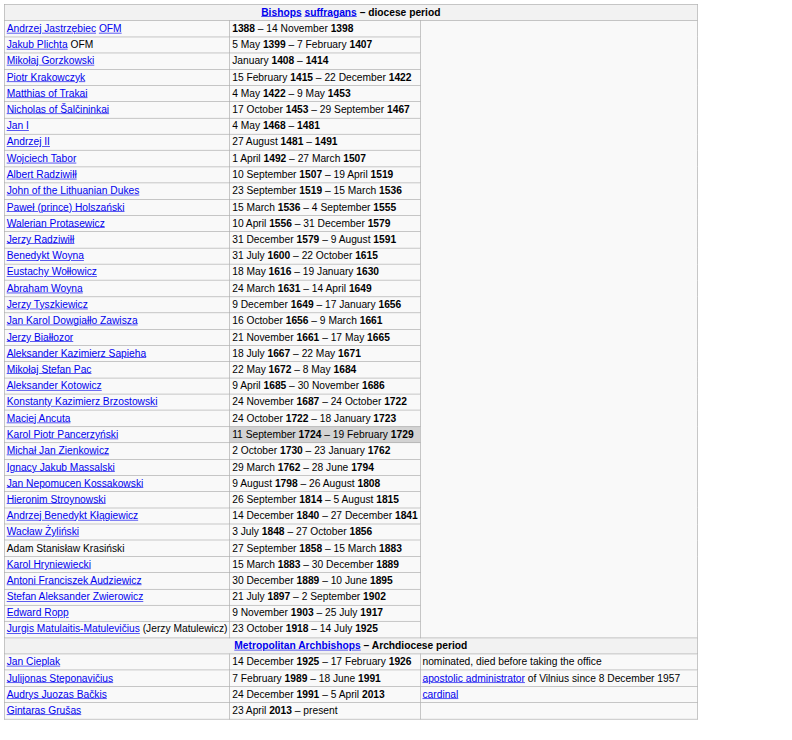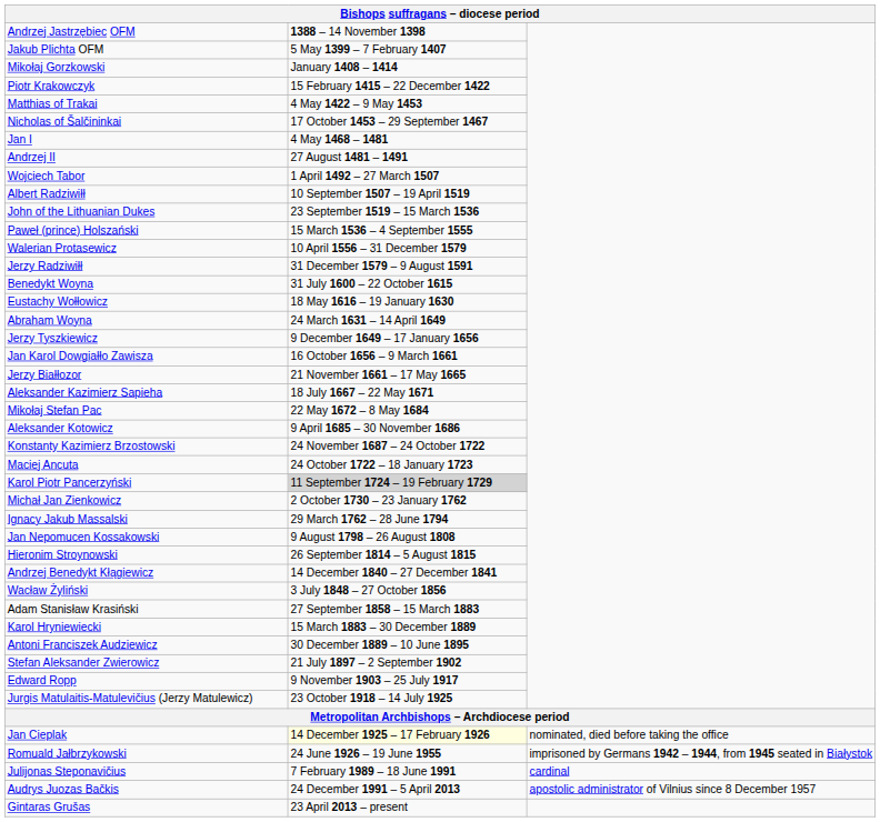Jan Cieplak | column 2: no background -> lightyellow background
+ row: Romuald Jałbrzykowski | 24 June 1926 – 19 June 1955 | imprisoned by Germans 1942 – 1944, from 1945 seated in Białystok
Julijonas Steponavičius | column 3: apostolic administrator of Vilnius since 8 December 1957 -> cardinal
Audrys Juozas Bačkis | column 3: cardinal -> apostolic administrator of Vilnius since 8 December 1957
